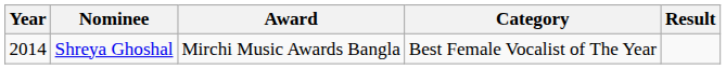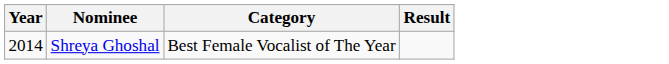- column: Award | Mirchi Music Awards Bangla
